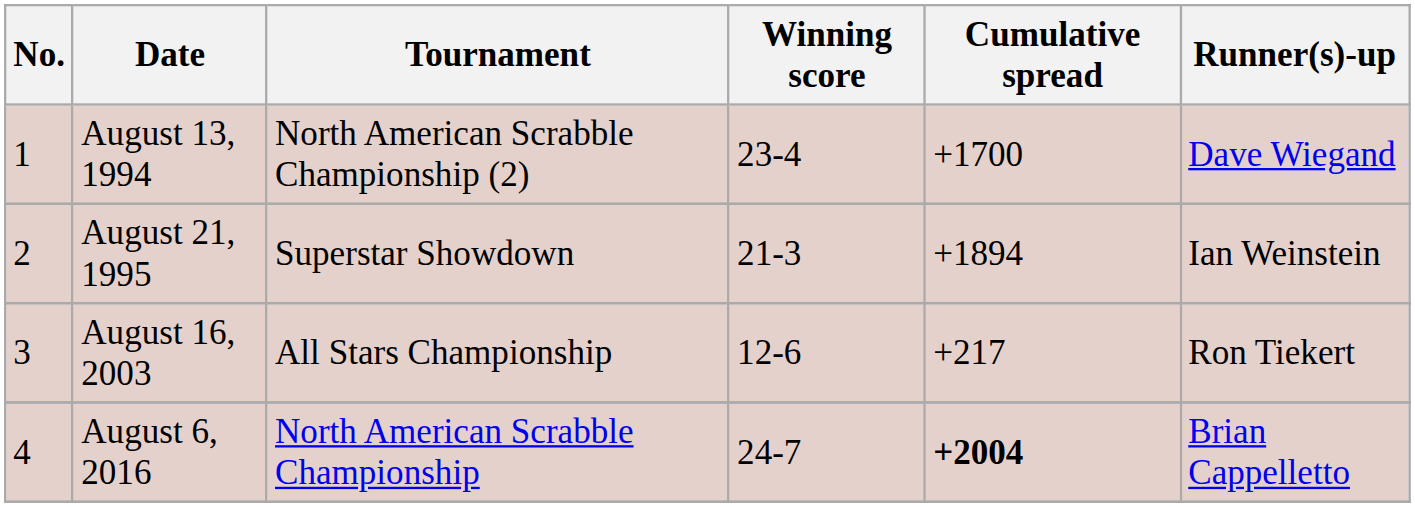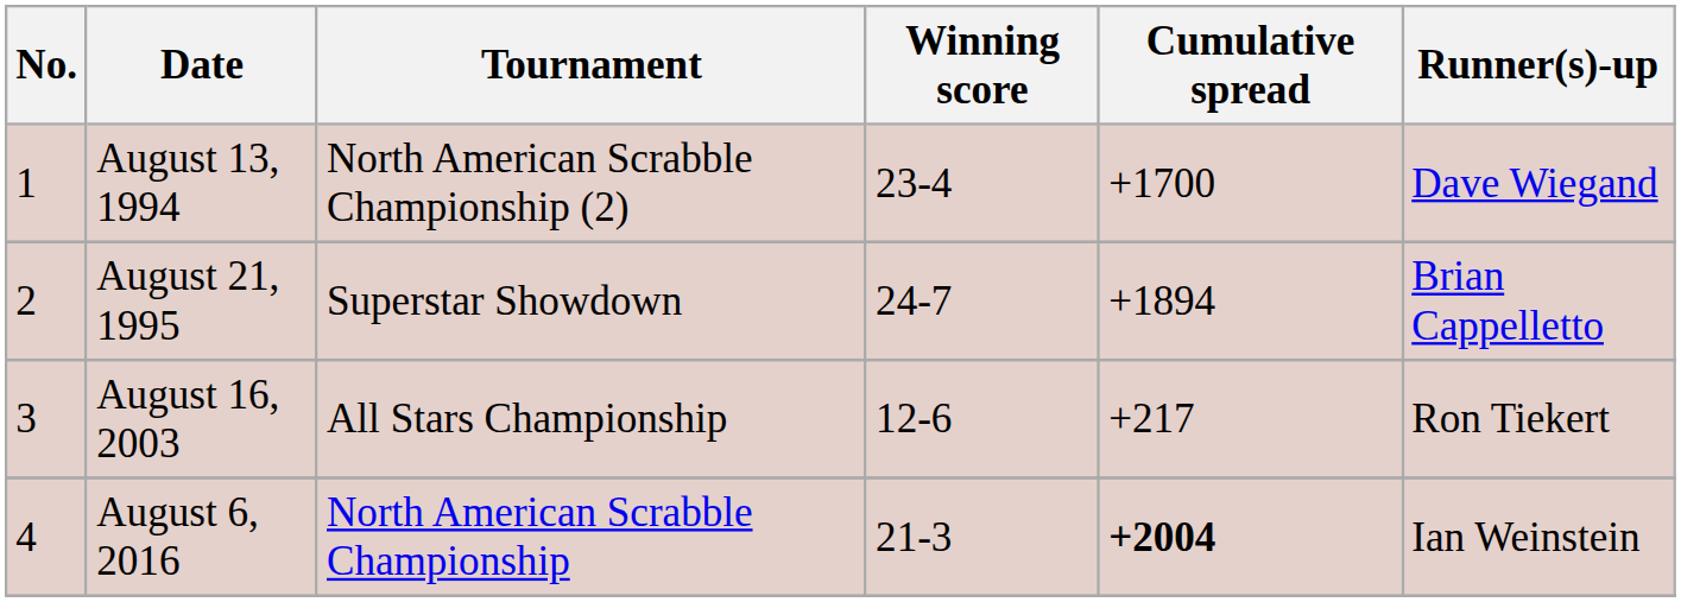August 21, 1995 | Winning score: 21-3 -> 24-7
August 21, 1995 | Runner(s)-up: Ian Weinstein -> Brian Cappelletto
August 6, 2016 | Winning score: 24-7 -> 21-3
August 6, 2016 | Runner(s)-up: Brian Cappelletto -> Ian Weinstein
